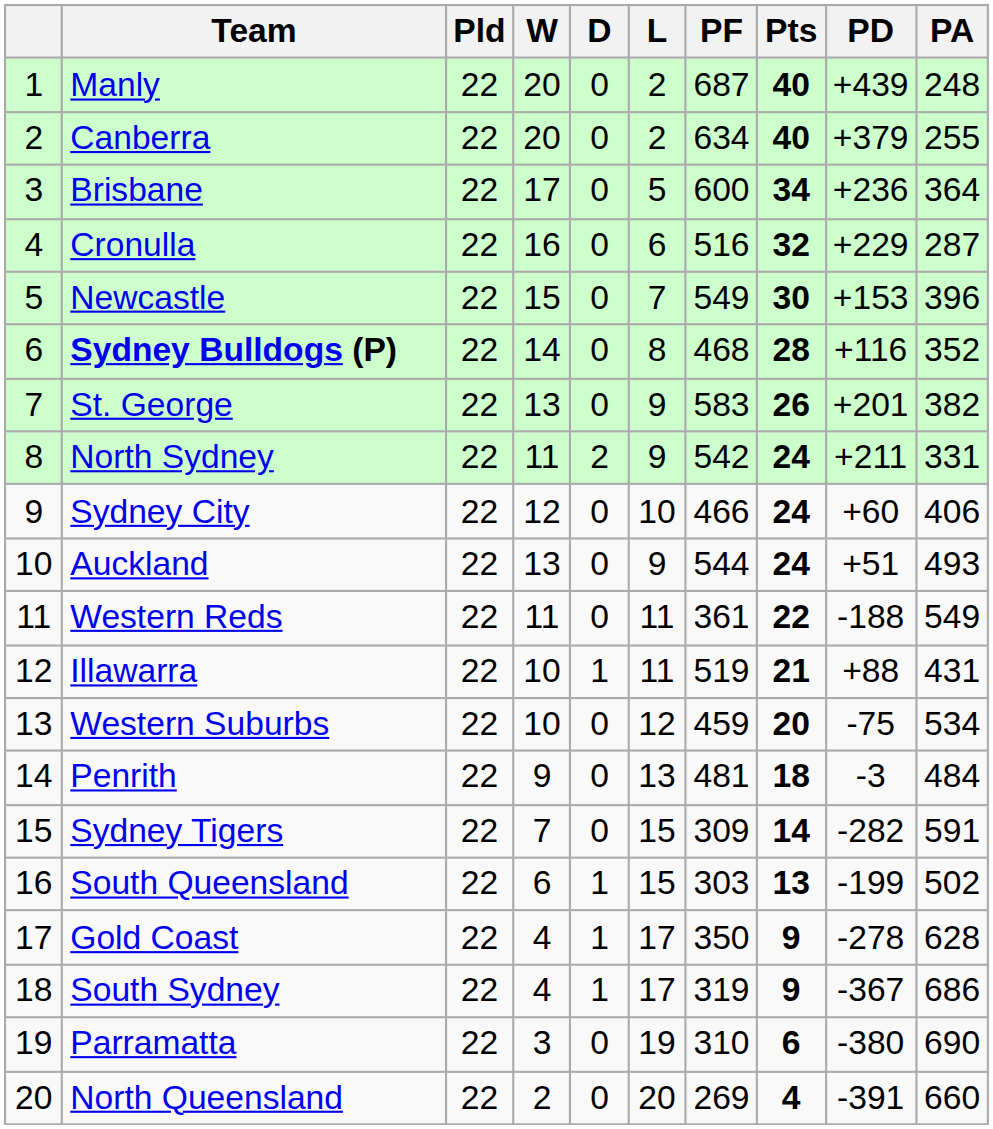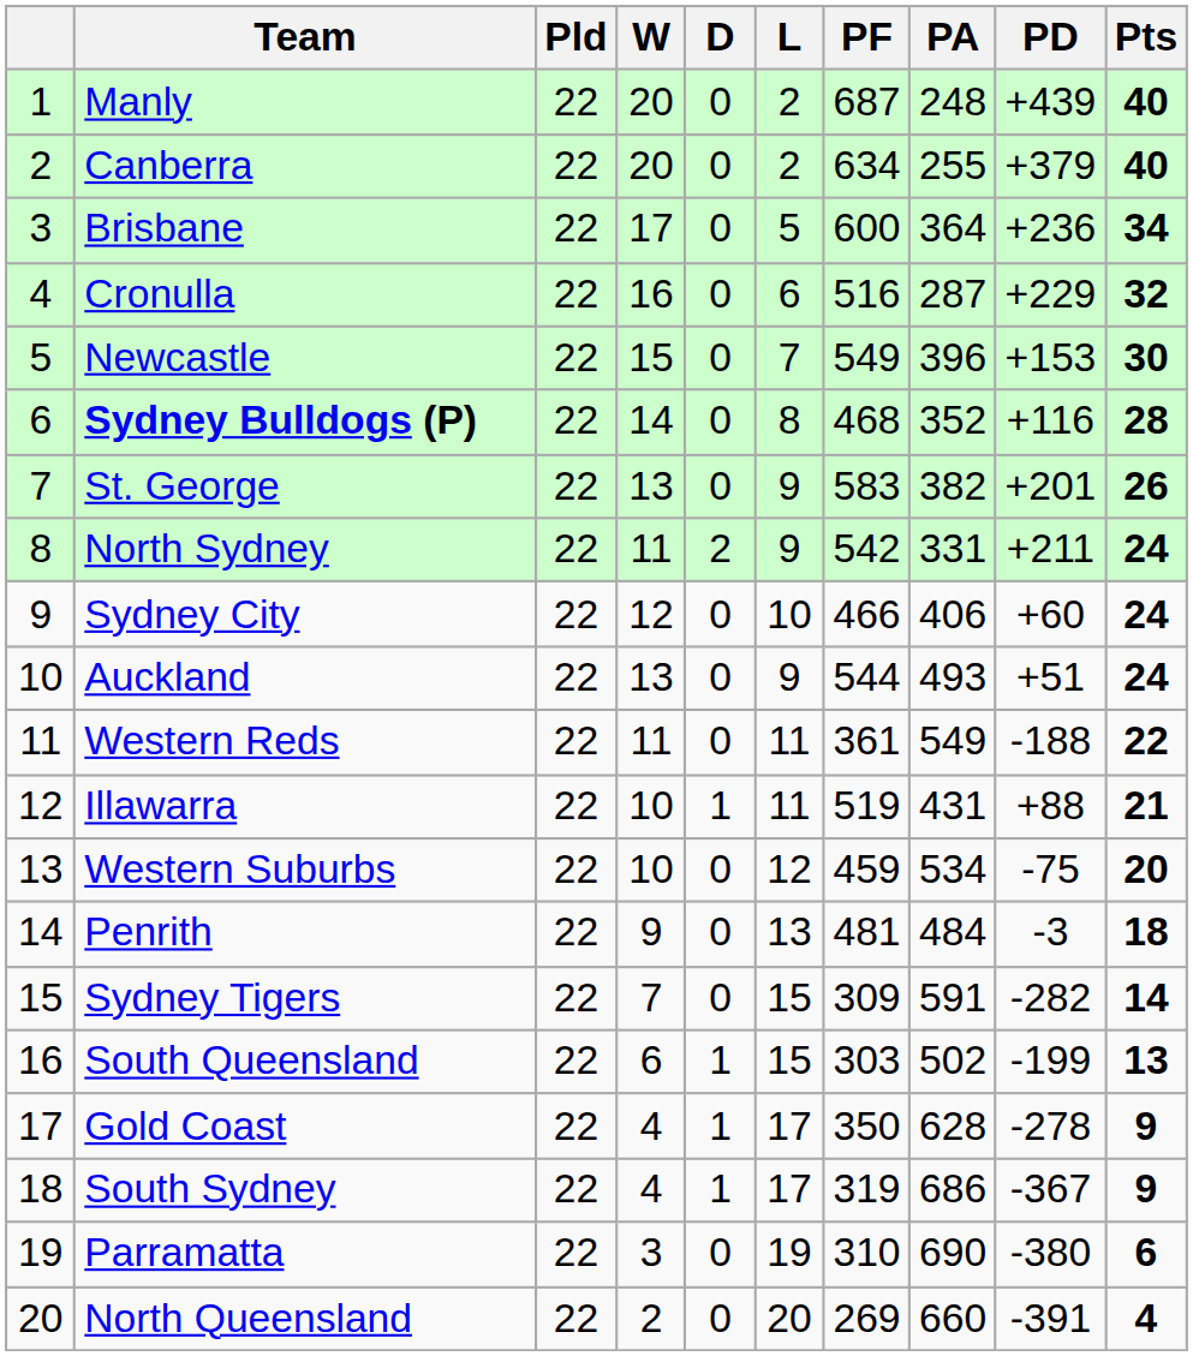columns swapped: PA <-> Pts
